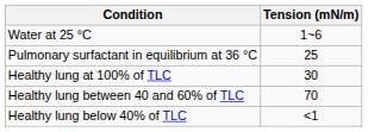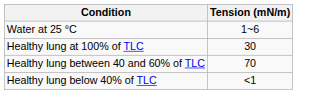- row: Pulmonary surfactant in equilibrium at 36 °C | 25
